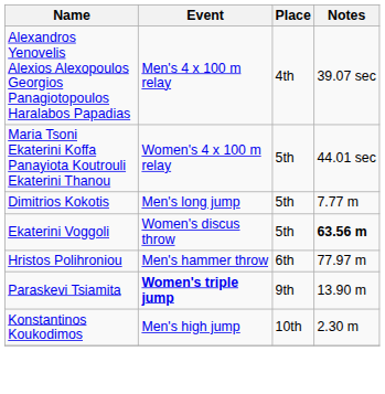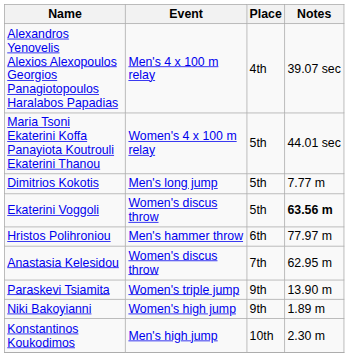+ row: Anastasia Kelesidou | Women's discus throw | 7th | 62.95 m
Paraskevi Tsiamita | Event: bold -> normal
+ row: Niki Bakoyianni | Women's high jump | 9th | 1.89 m
